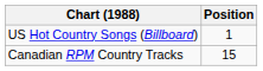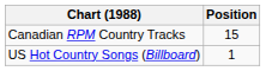rows swapped: Canadian RPM Country Tracks <-> US Hot Country Songs (Billboard)
